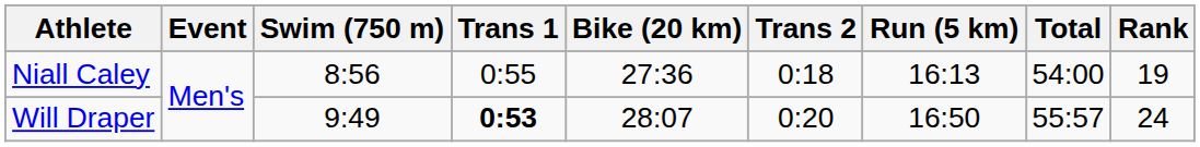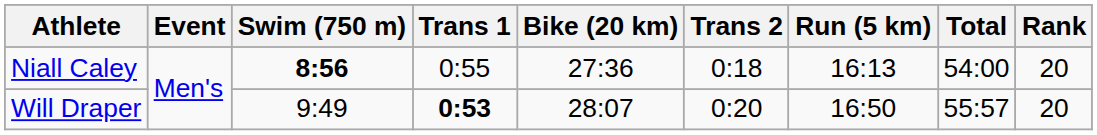Niall Caley | Swim (750 m): normal -> bold
Niall Caley | Rank: 19 -> 20
Will Draper | Rank: 24 -> 20
